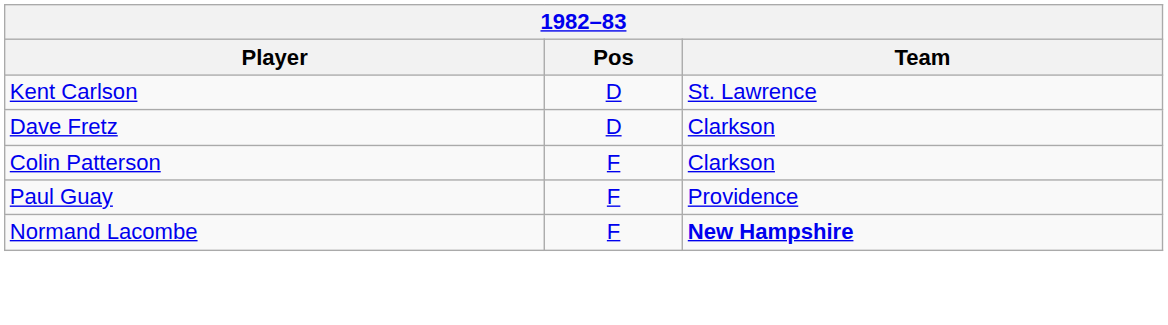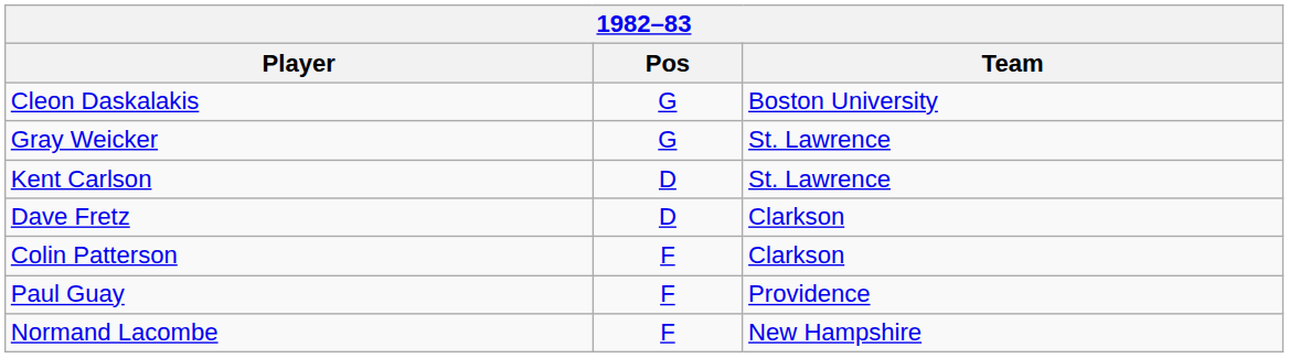+ row: Cleon Daskalakis | G | Boston University
+ row: Gray Weicker | G | St. Lawrence
Normand Lacombe | Team: bold -> normal
